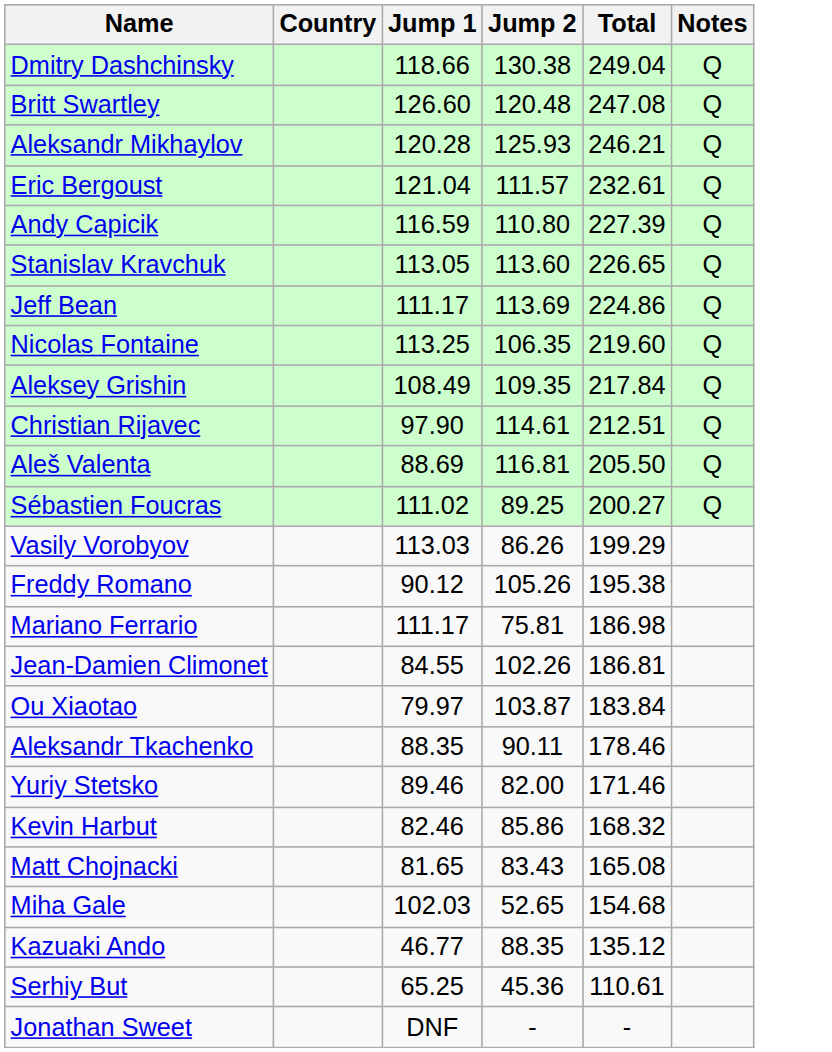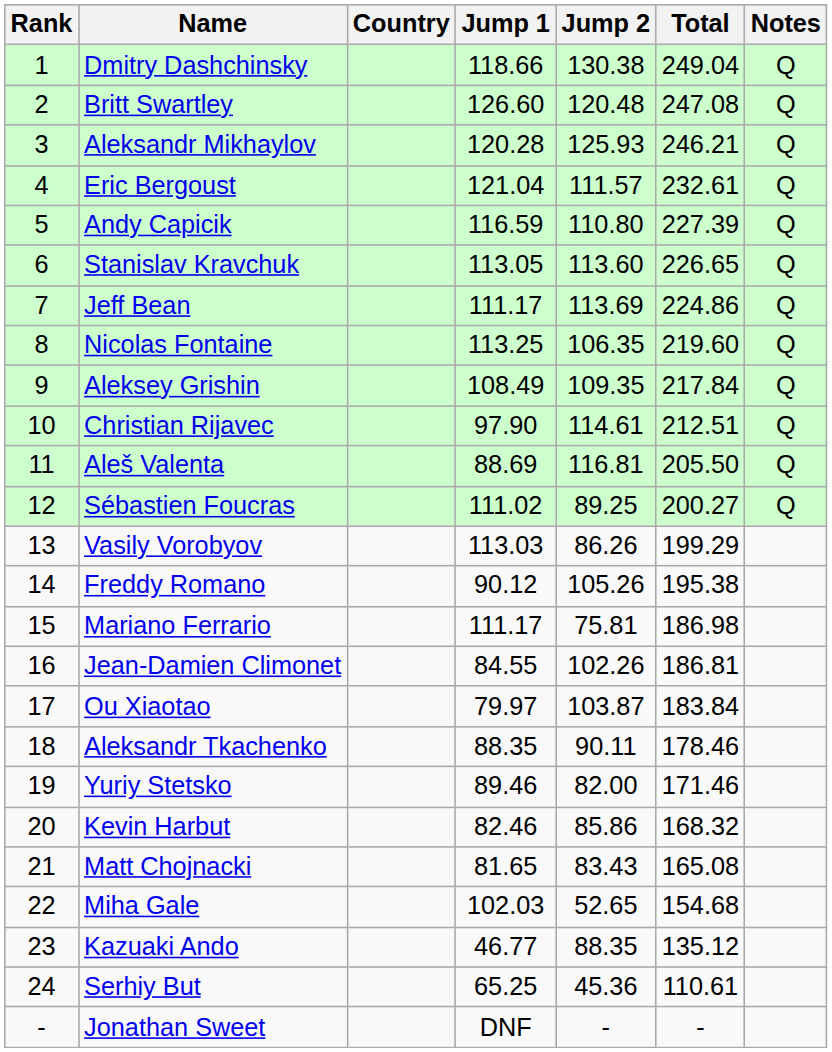+ column: Rank | 1 | 2 | 3 | 4 | 5 | 6 | 7 | 8 | 9 | 10 | 11 | 12 | 13 | 14 | 15 | 16 | 17 | 18 | 19 | 20 | 21 | 22 | 23 | 24 | -
